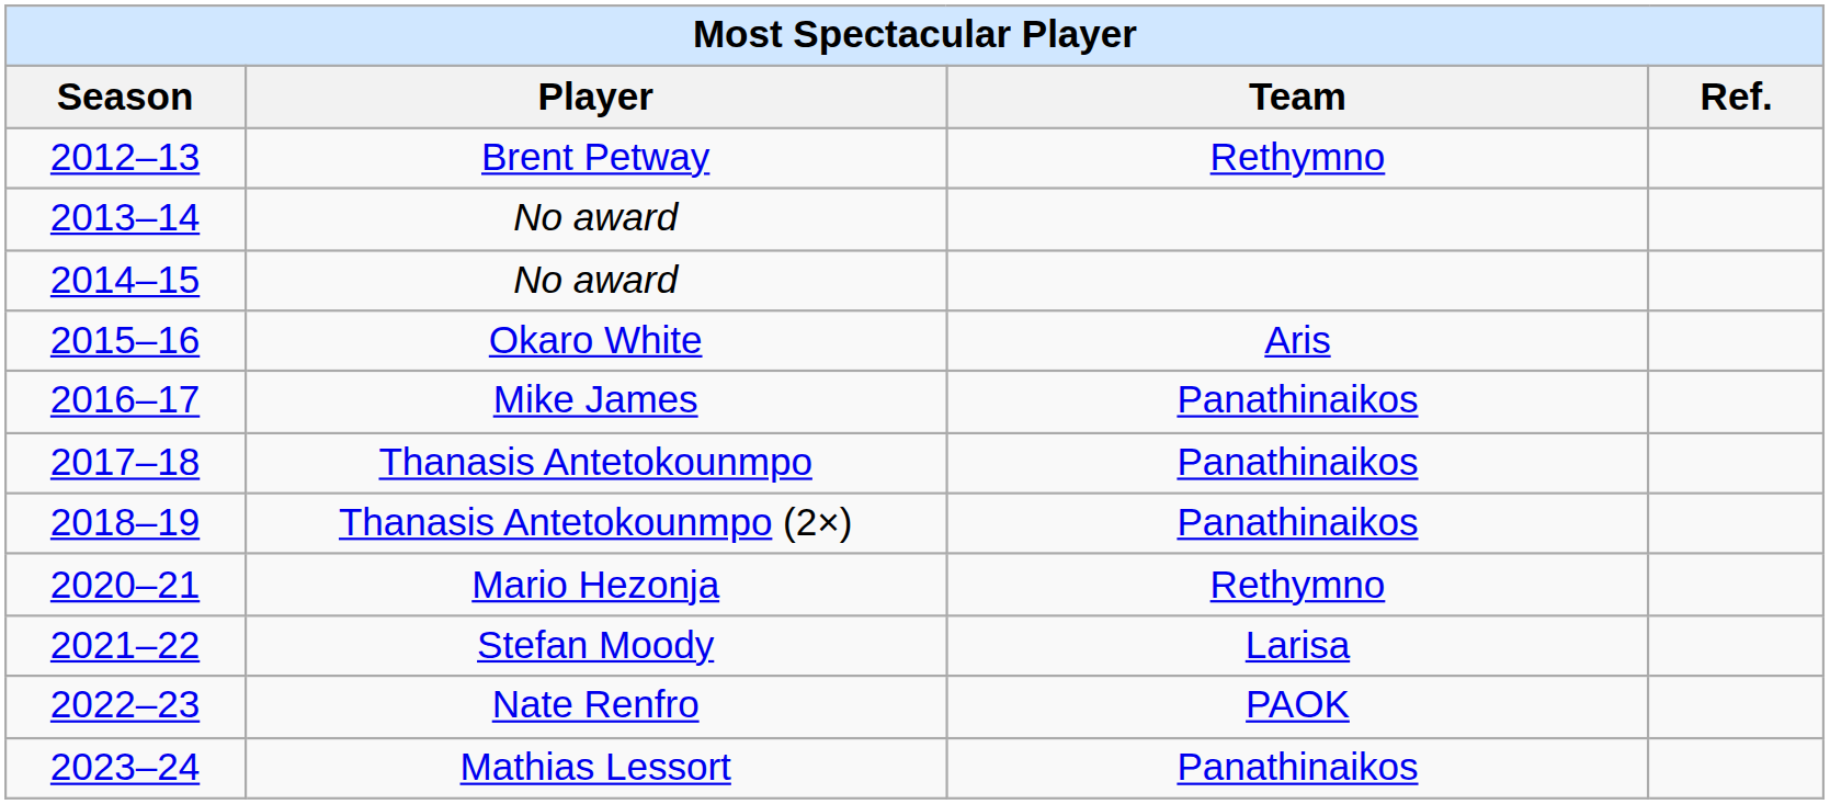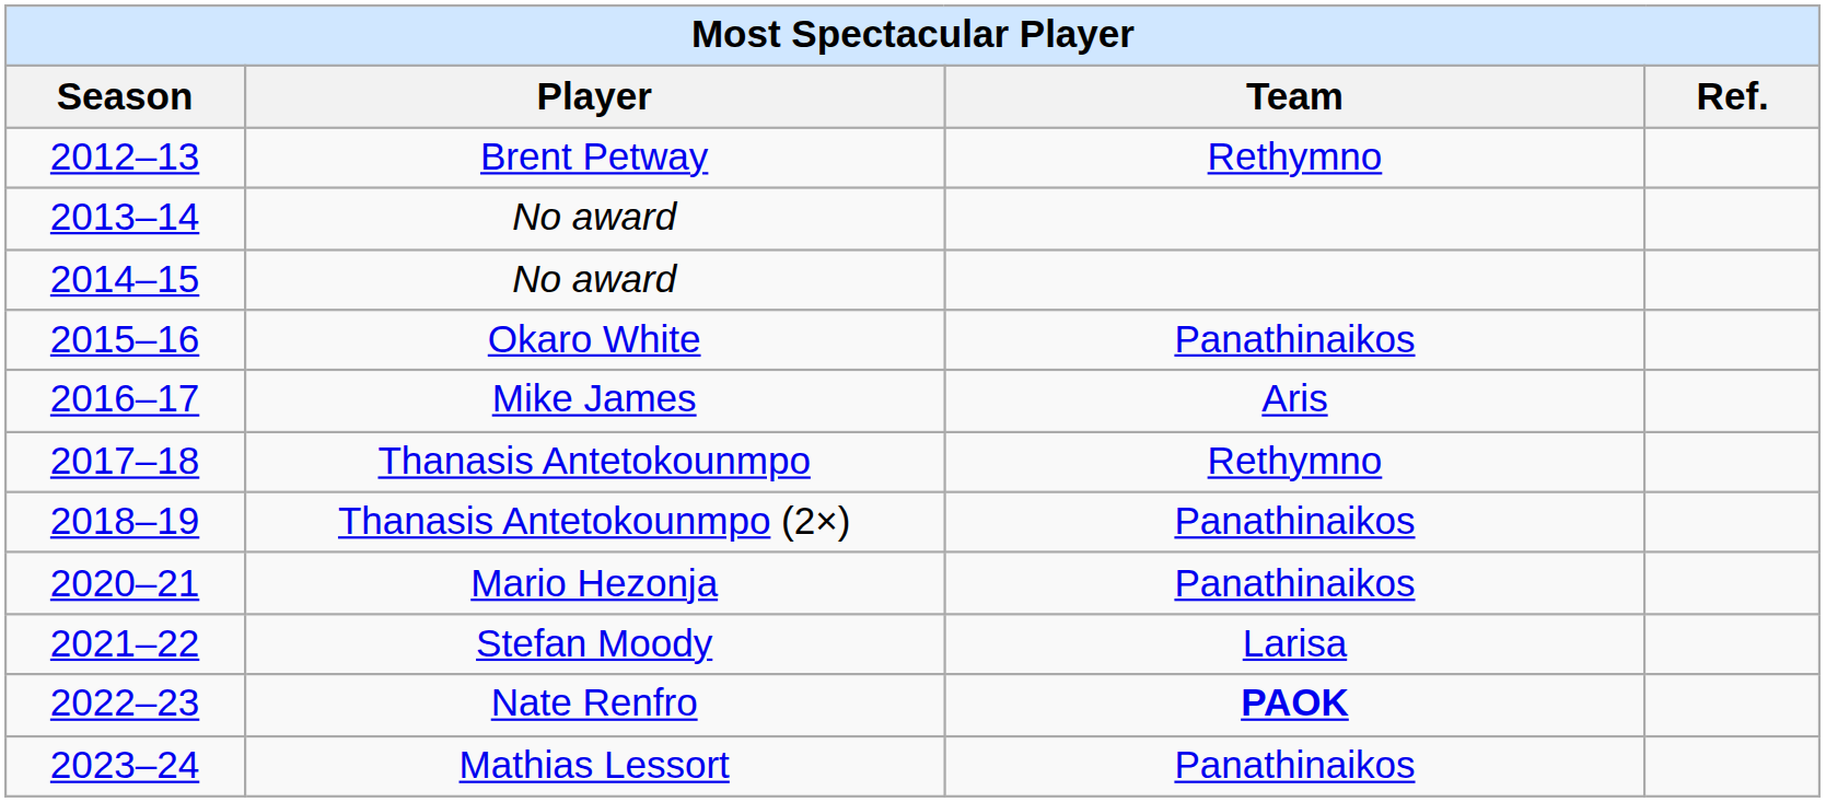Okaro White | Team: Aris -> Panathinaikos
Mike James | Team: Panathinaikos -> Aris
Thanasis Antetokounmpo | Team: Panathinaikos -> Rethymno
Mario Hezonja | Team: Rethymno -> Panathinaikos
Nate Renfro | Team: normal -> bold
